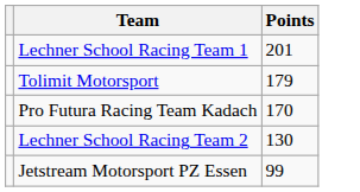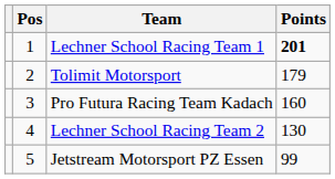+ column: Pos | 1 | 2 | 3 | 4 | 5
Lechner School Racing Team 1 | Points: normal -> bold
Pro Futura Racing Team Kadach | Points: 170 -> 160
